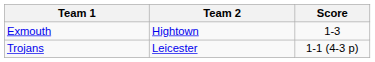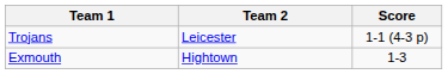rows swapped: Trojans <-> Exmouth
